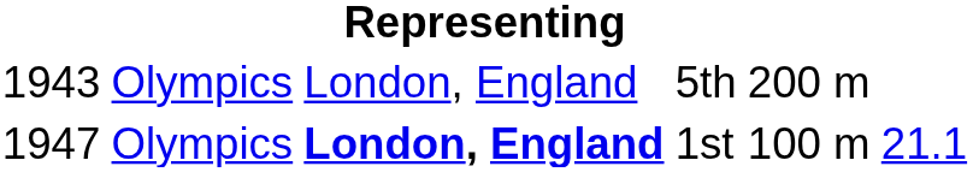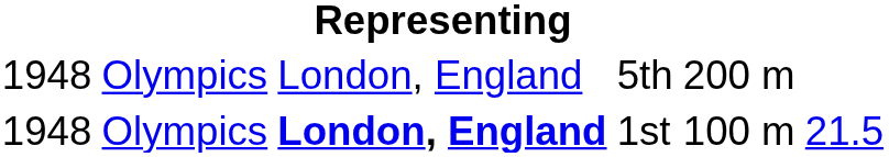5th | column 1: 1943 -> 1948
1st | column 1: 1947 -> 1948
1st | column 6: 21.1 -> 21.5
